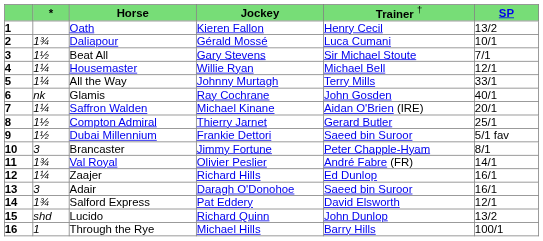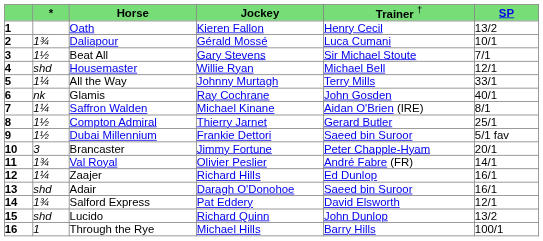Housemaster | column 2: 1¼ -> shd
Saffron Walden | column 6: 20/1 -> 8/1
Brancaster | column 6: 8/1 -> 20/1
Adair | column 2: 3 -> shd
